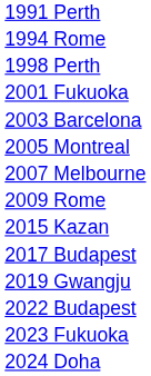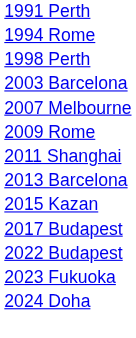- row: 2001 Fukuoka
- row: 2005 Montreal
+ row: 2011 Shanghai
+ row: 2013 Barcelona
- row: 2019 Gwangju
